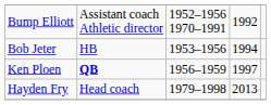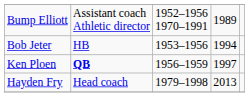Bump Elliott | column 4: 1992 -> 1989
